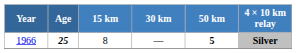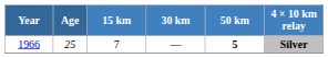1966 | Age: bold -> normal
1966 | 15 km: 8 -> 7
